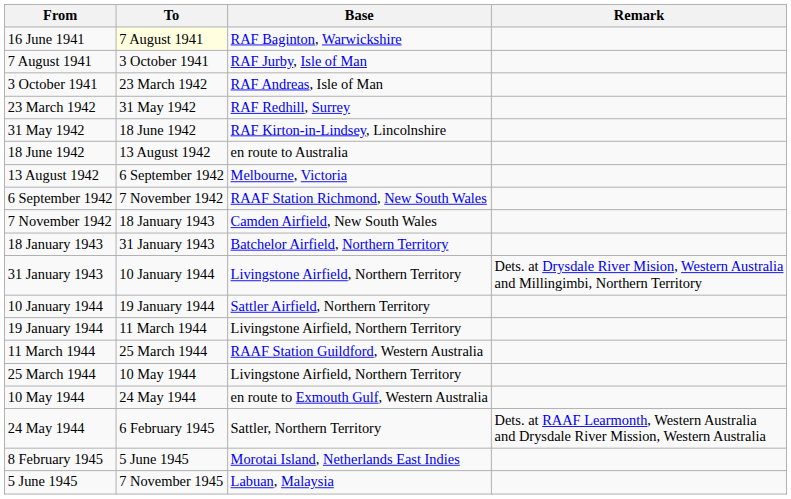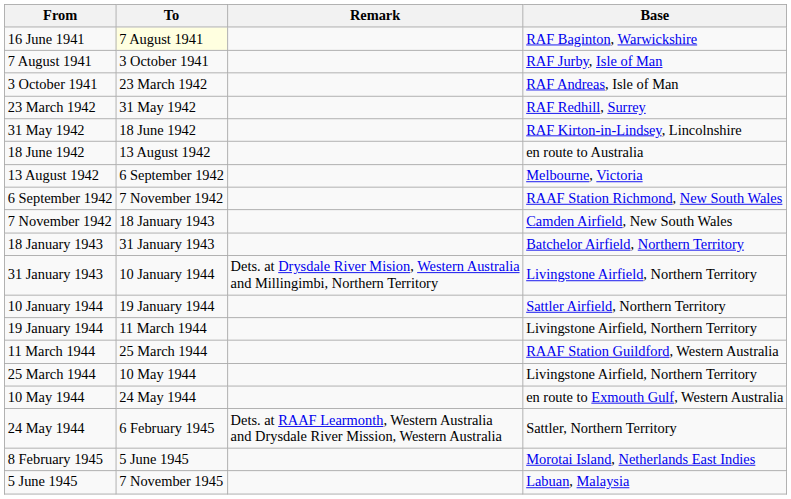columns swapped: Base <-> Remark
